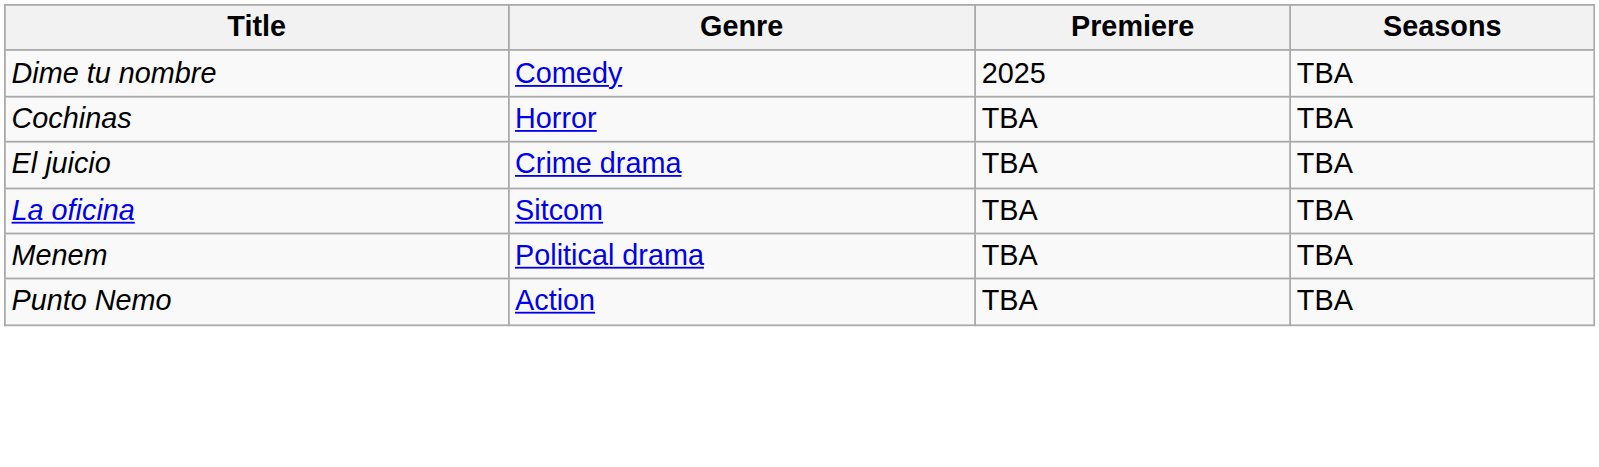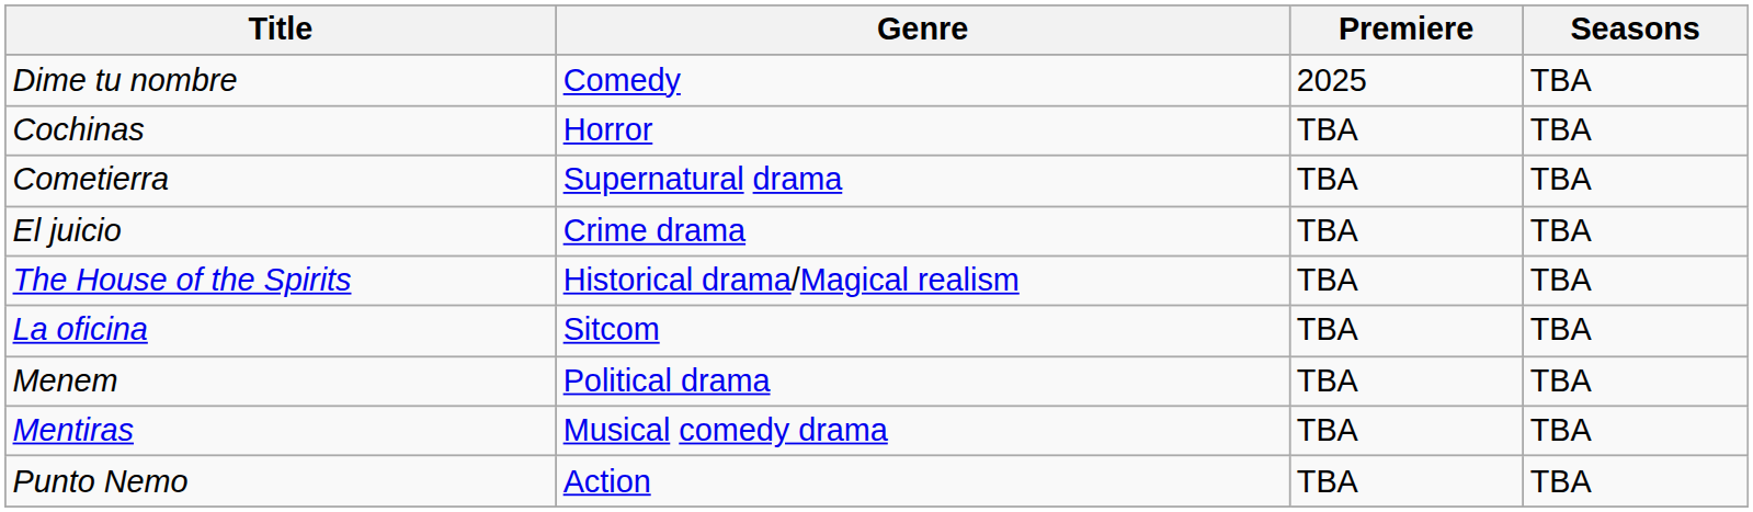+ row: Cometierra | Supernatural drama | TBA | TBA
+ row: The House of the Spirits | Historical drama/Magical realism | TBA | TBA
+ row: Mentiras | Musical comedy drama | TBA | TBA
